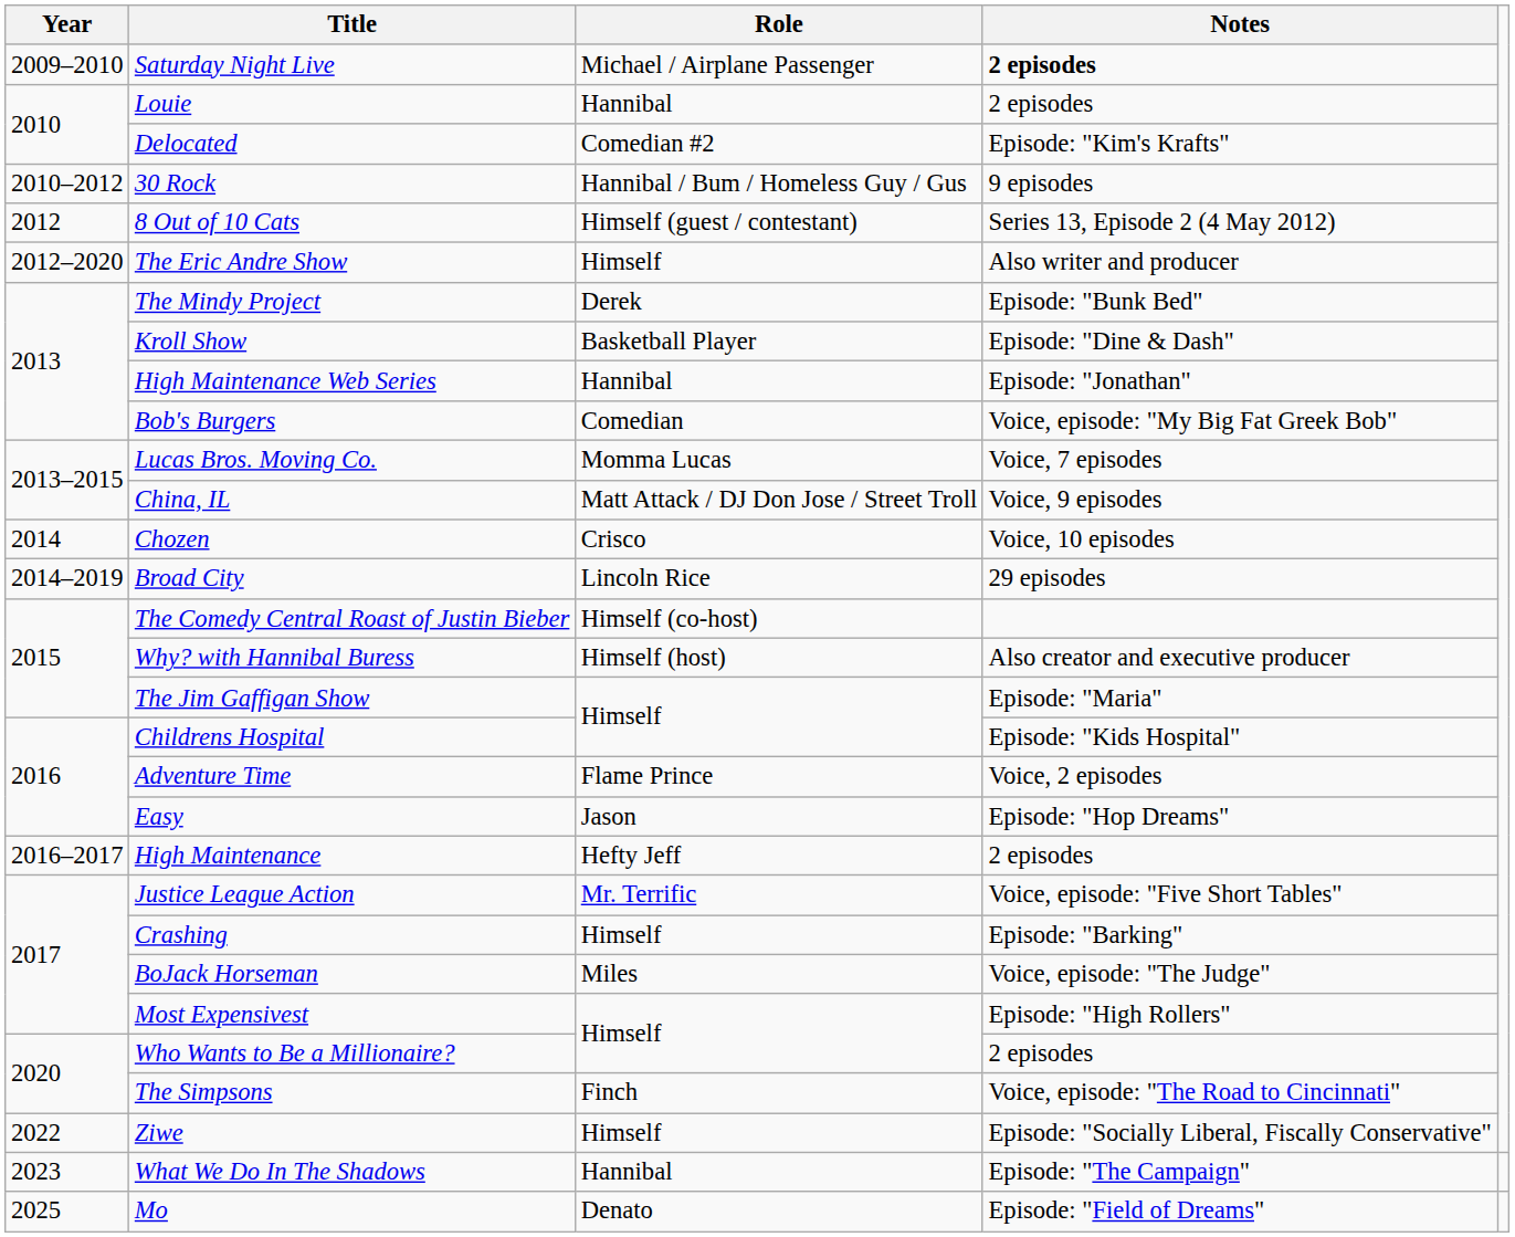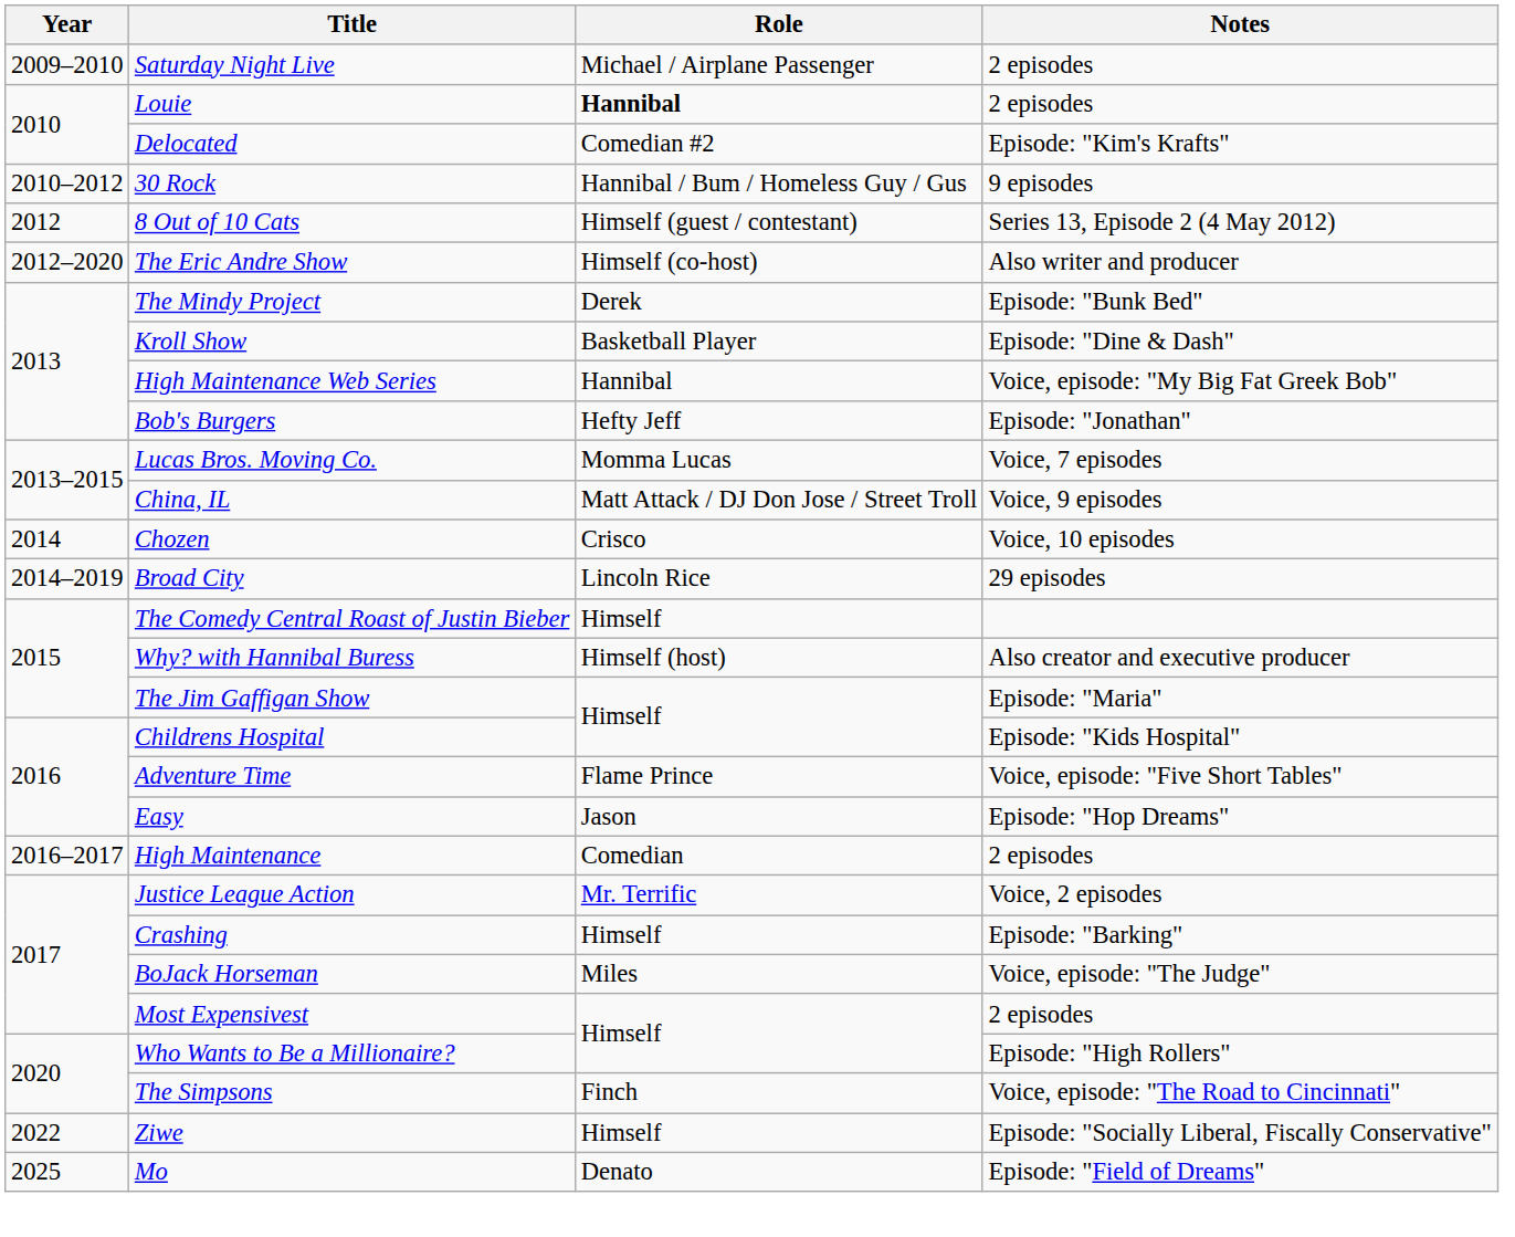Saturday Night Live | Notes: bold -> normal
Louie | Role: normal -> bold
The Eric Andre Show | Role: Himself -> Himself (co-host)
High Maintenance Web Series | Notes: Episode: "Jonathan" -> Voice, episode: "My Big Fat Greek Bob"
Bob's Burgers | Role: Comedian -> Hefty Jeff
Bob's Burgers | Notes: Voice, episode: "My Big Fat Greek Bob" -> Episode: "Jonathan"
The Comedy Central Roast of Justin Bieber | Role: Himself (co-host) -> Himself
Adventure Time | Notes: Voice, 2 episodes -> Voice, episode: "Five Short Tables"
High Maintenance | Role: Hefty Jeff -> Comedian
Justice League Action | Notes: Voice, episode: "Five Short Tables" -> Voice, 2 episodes
Most Expensivest | Notes: Episode: "High Rollers" -> 2 episodes
Who Wants to Be a Millionaire? | Notes: 2 episodes -> Episode: "High Rollers"
- row: 2023 | What We Do In The Shadows | Hannibal | Episode: "The Campaign"
